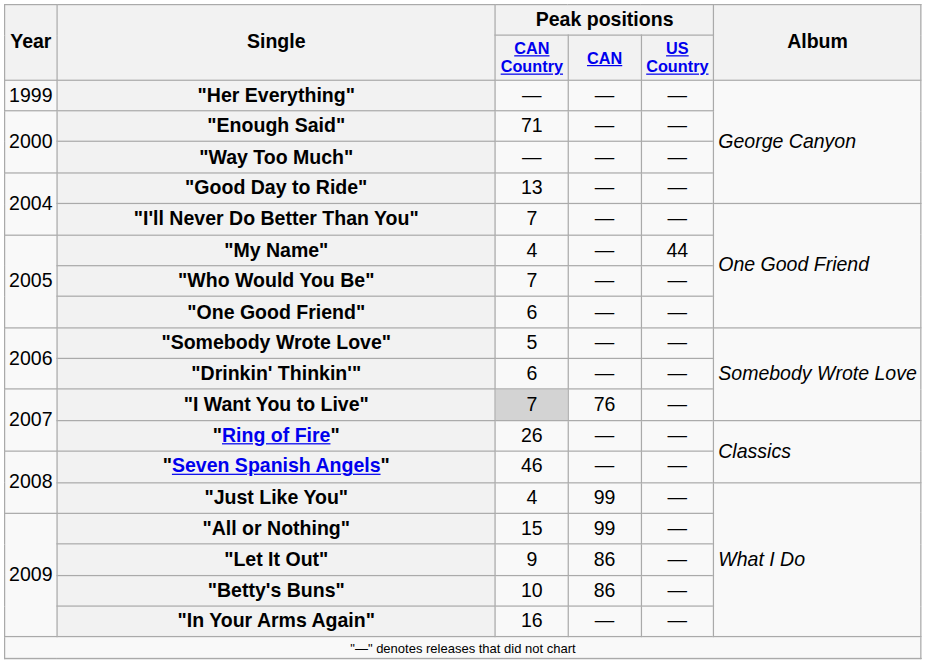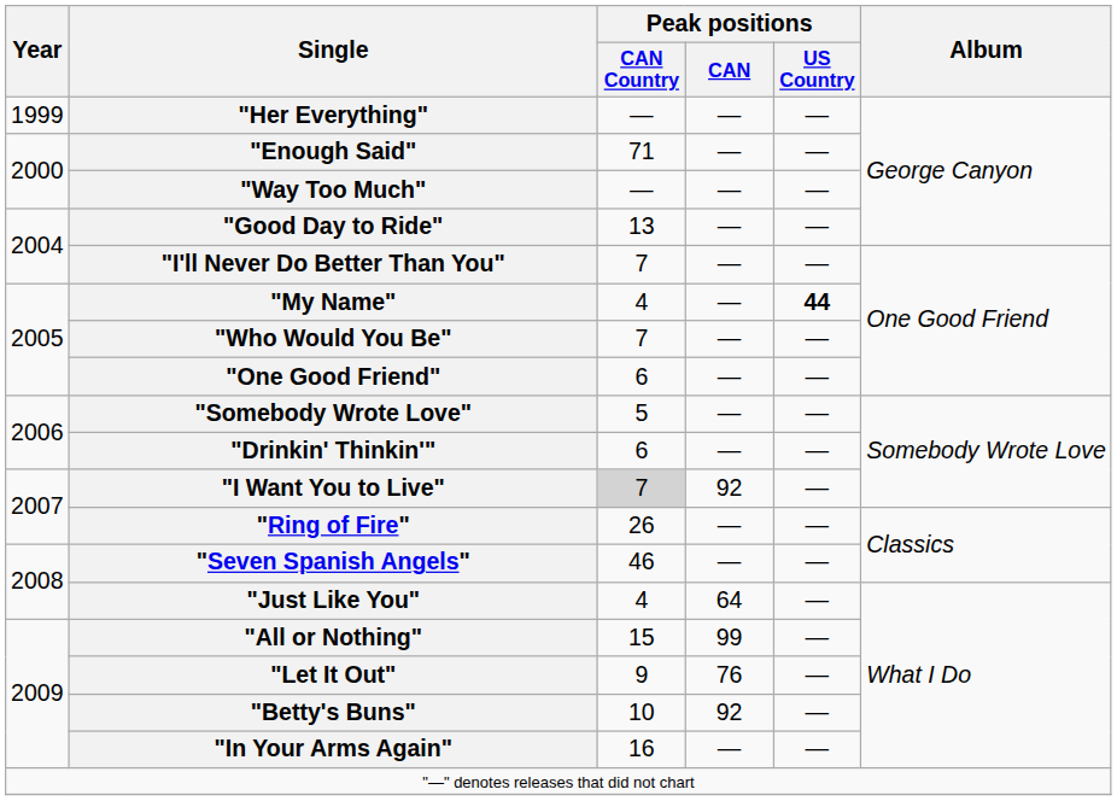"My Name" | Peak positions / US Country: normal -> bold
"I Want You to Live" | Peak positions / CAN: 76 -> 92
"Just Like You" | Peak positions / CAN: 99 -> 64
"Let It Out" | Peak positions / CAN: 86 -> 76
"Betty's Buns" | Peak positions / CAN: 86 -> 92
